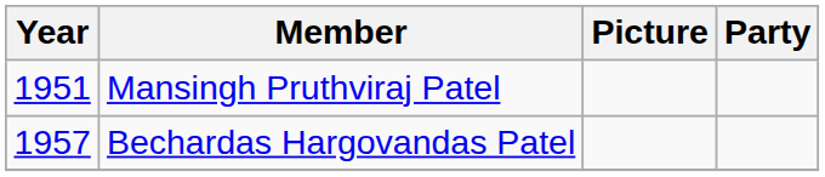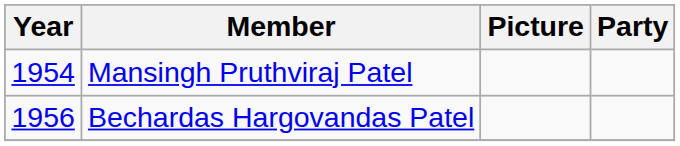Mansingh Pruthviraj Patel | Year: 1951 -> 1954
Bechardas Hargovandas Patel | Year: 1957 -> 1956
